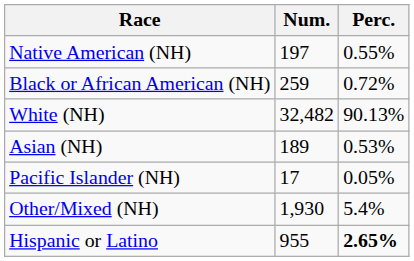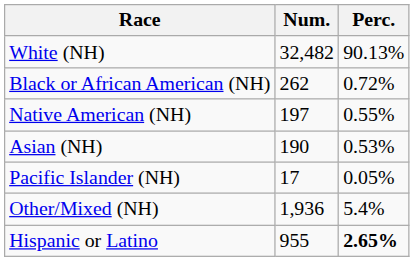rows swapped: White (NH) <-> Native American (NH)
Black or African American (NH) | Num.: 259 -> 262
Asian (NH) | Num.: 189 -> 190
Other/Mixed (NH) | Num.: 1,930 -> 1,936
